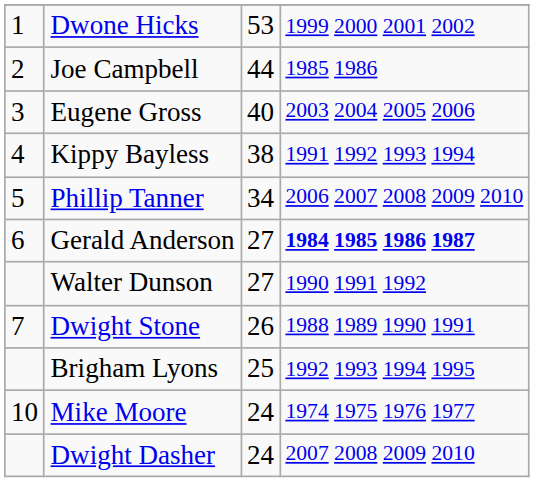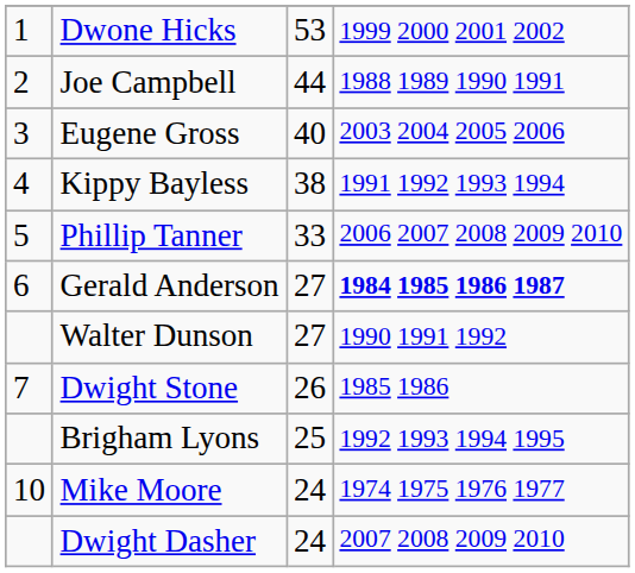Joe Campbell | column 4: 1985 1986 -> 1988 1989 1990 1991
Phillip Tanner | column 3: 34 -> 33
Dwight Stone | column 4: 1988 1989 1990 1991 -> 1985 1986
